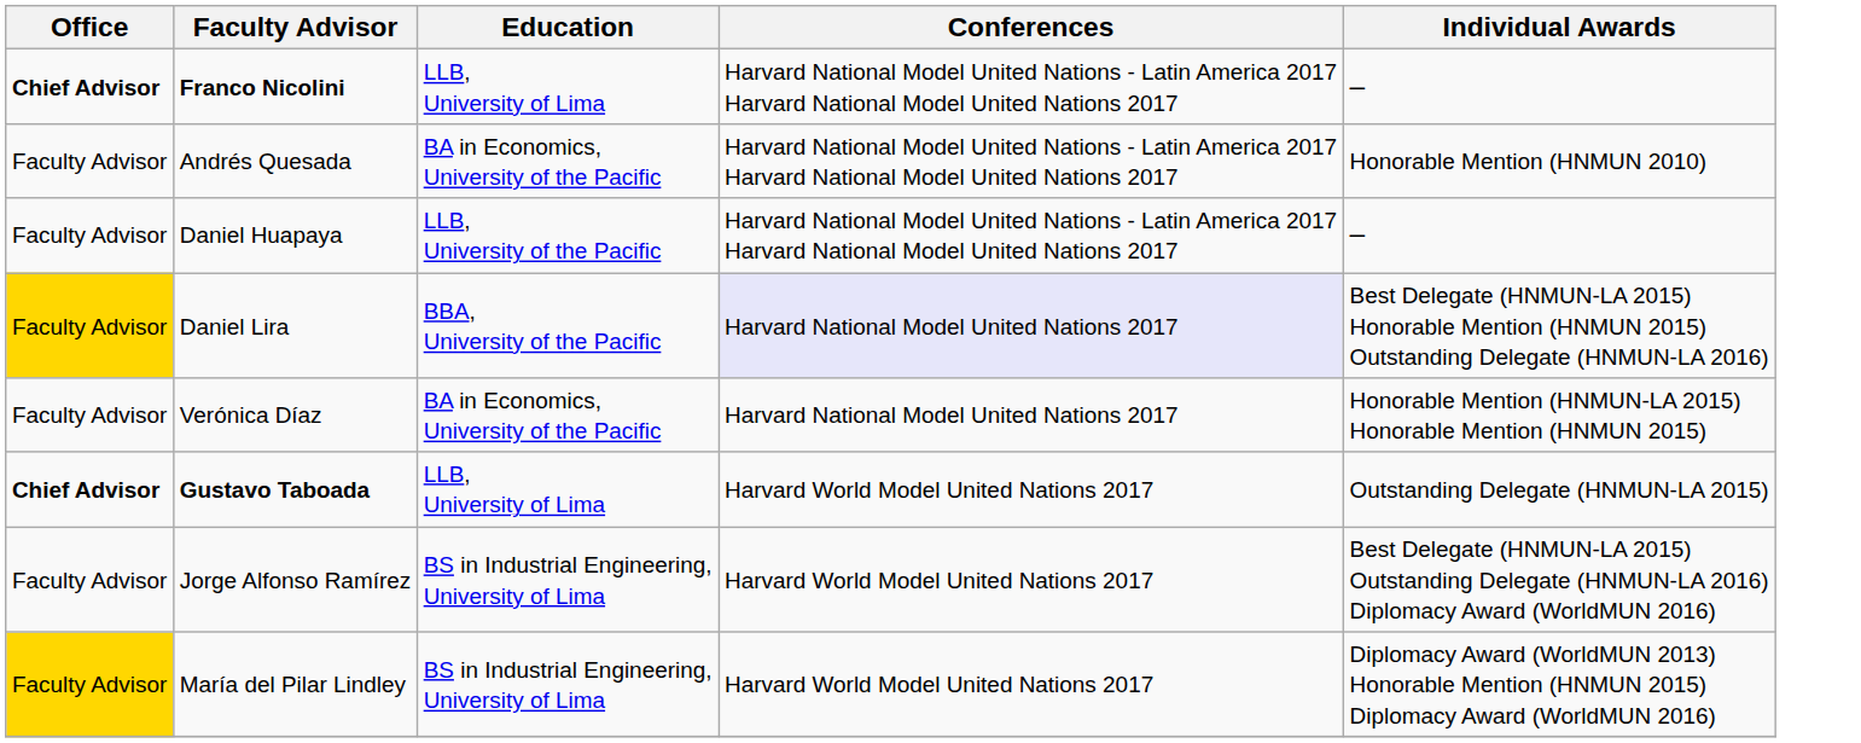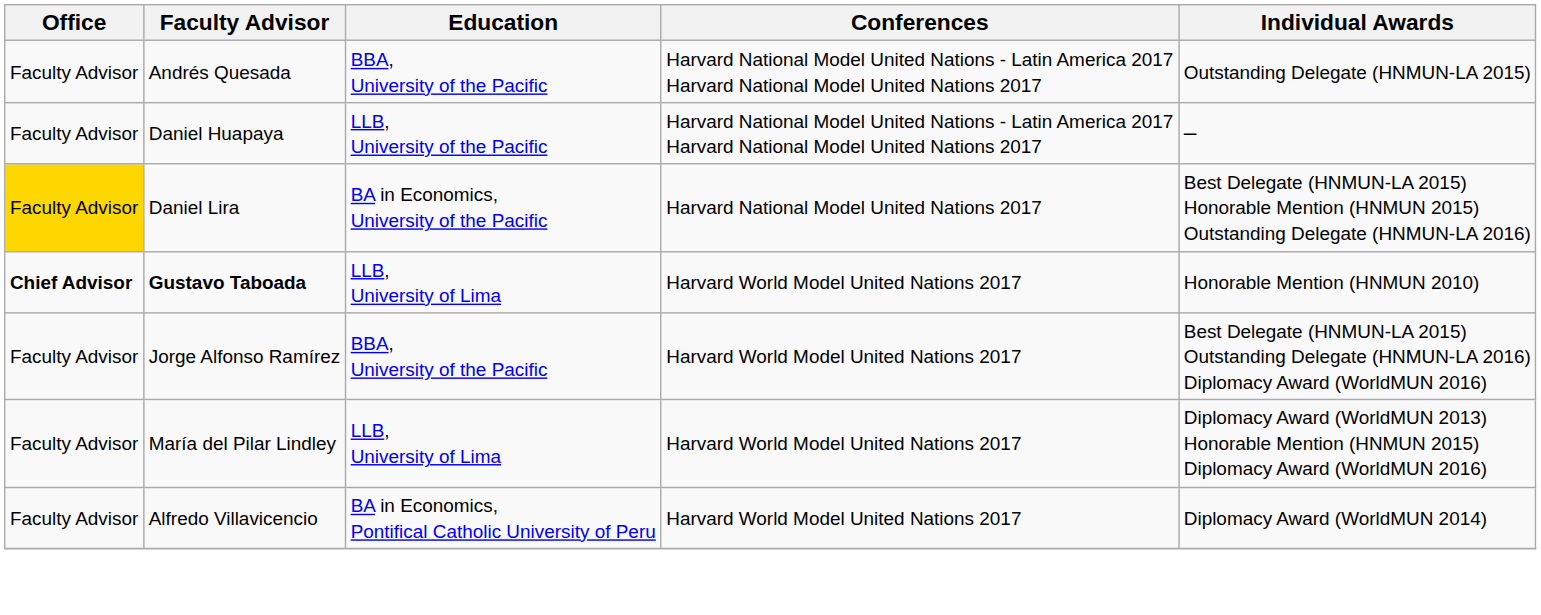- row: Chief Advisor | Franco Nicolini | LLB, University of Lima | Harvard National Model United Nations - Latin America 2017 Harvard National Model United Nations 2017 | –
Andrés Quesada | Education: BA in Economics, University of the Pacific -> BBA, University of the Pacific
Andrés Quesada | Individual Awards: Honorable Mention (HNMUN 2010) -> Outstanding Delegate (HNMUN-LA 2015)
Daniel Lira | Education: BBA, University of the Pacific -> BA in Economics, University of the Pacific
Daniel Lira | Conferences: lavender background -> no background
- row: Faculty Advisor | Verónica Díaz | BA in Economics, University of the Pacific | Harvard National Model United Nations 2017 | Honorable Mention (HNMUN-LA 2015) Honorable Mention (HNMUN 2015)
Gustavo Taboada | Individual Awards: Outstanding Delegate (HNMUN-LA 2015) -> Honorable Mention (HNMUN 2010)
Jorge Alfonso Ramírez | Education: BS in Industrial Engineering, University of Lima -> BBA, University of the Pacific
María del Pilar Lindley | Office: gold background -> no background
María del Pilar Lindley | Education: BS in Industrial Engineering, University of Lima -> LLB, University of Lima
+ row: Faculty Advisor | Alfredo Villavicencio | BA in Economics, Pontifical Catholic University of Peru | Harvard World Model United Nations 2017 | Diplomacy Award (WorldMUN 2014)
